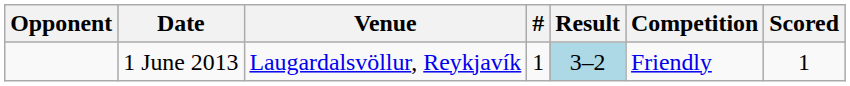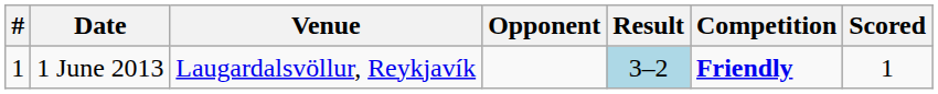columns swapped: # <-> Opponent
1 June 2013 | Competition: normal -> bold
